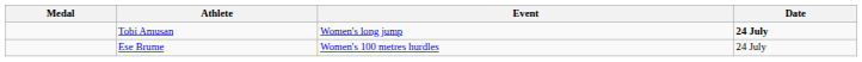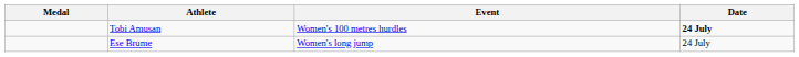Tobi Amusan | Event: Women's long jump -> Women's 100 metres hurdles
Ese Brume | Event: Women's 100 metres hurdles -> Women's long jump
